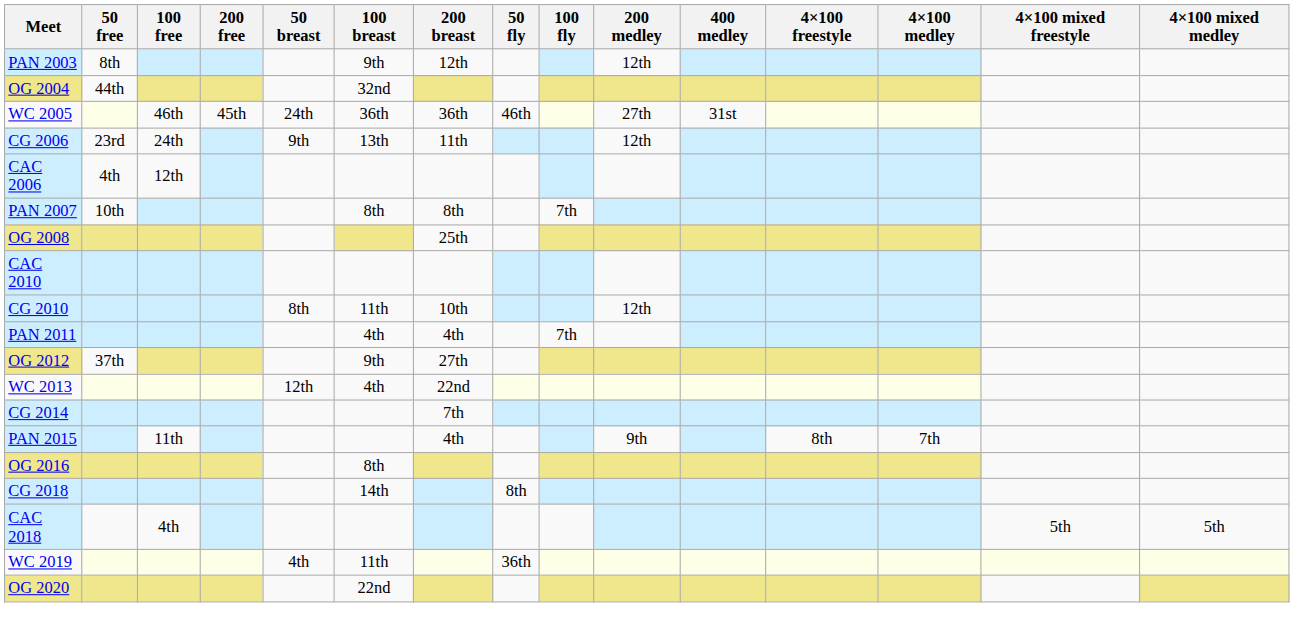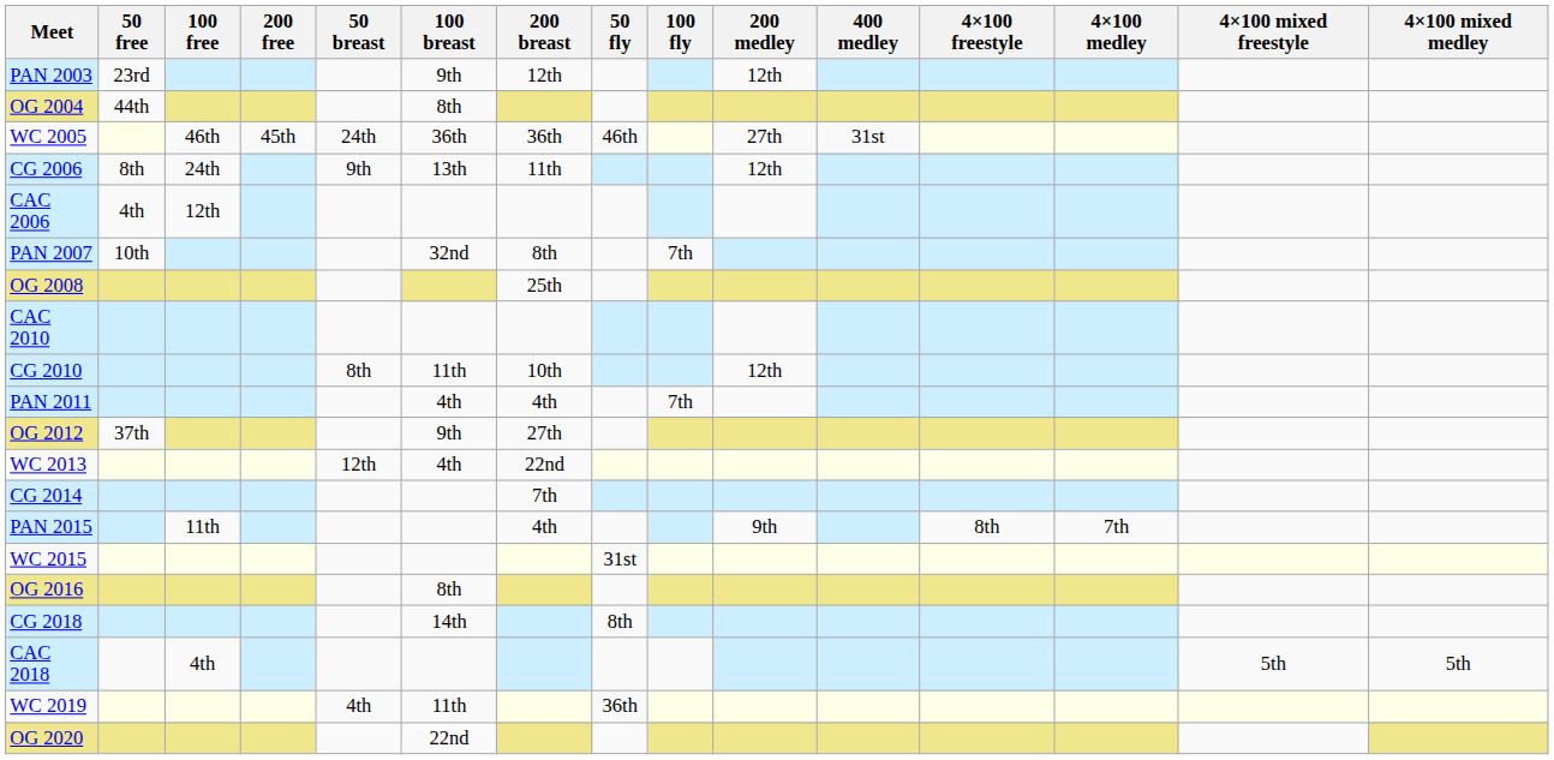PAN 2003 | 50 free: 8th -> 23rd
OG 2004 | 100 breast: 32nd -> 8th
CG 2006 | 50 free: 23rd -> 8th
PAN 2007 | 100 breast: 8th -> 32nd
+ row: WC 2015 | 31st
